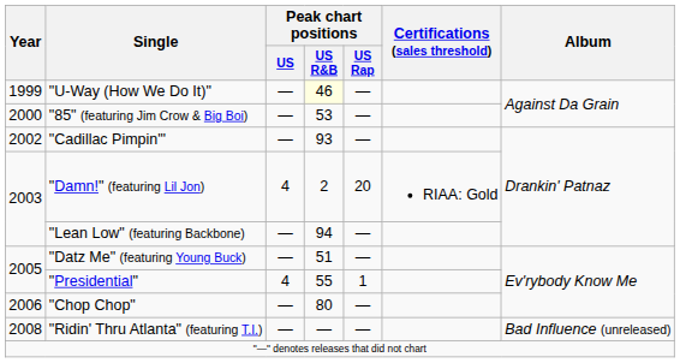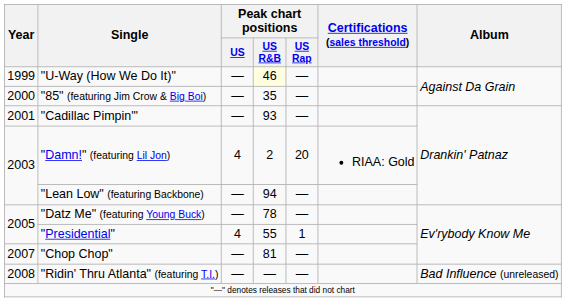"85" (featuring Jim Crow & Big Boi) | Peak chart positions / US R&B: 53 -> 35
"Cadillac Pimpin'" | Year: 2002 -> 2001
"Datz Me" (featuring Young Buck) | Peak chart positions / US R&B: 51 -> 78
"Chop Chop" | Year: 2006 -> 2007
"Chop Chop" | Peak chart positions / US R&B: 80 -> 81
